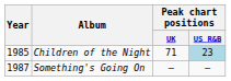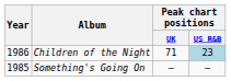Children of the Night | Year: 1985 -> 1986
Something's Going On | Year: 1987 -> 1985
